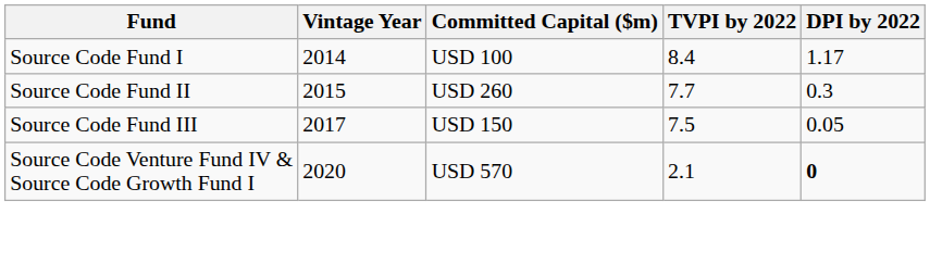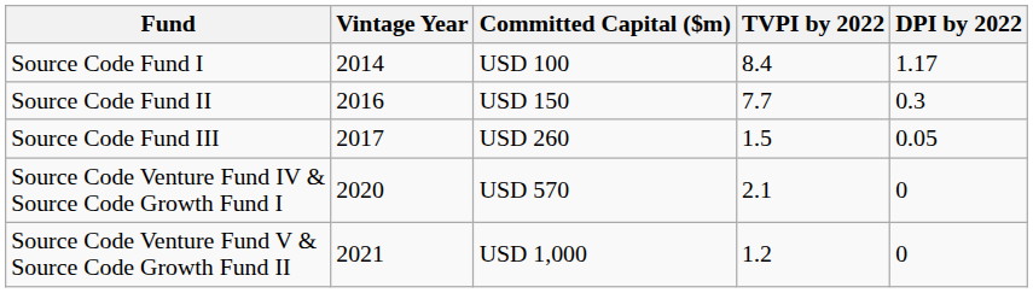Source Code Fund II | Vintage Year: 2015 -> 2016
Source Code Fund II | Committed Capital ($m): USD 260 -> USD 150
Source Code Fund III | Committed Capital ($m): USD 150 -> USD 260
Source Code Fund III | TVPI by 2022: 7.5 -> 1.5
Source Code Venture Fund IV & Source Code Growth Fund I | DPI by 2022: bold -> normal
+ row: Source Code Venture Fund V & Source Code Growth Fund II | 2021 | USD 1,000 | 1.2 | 0
